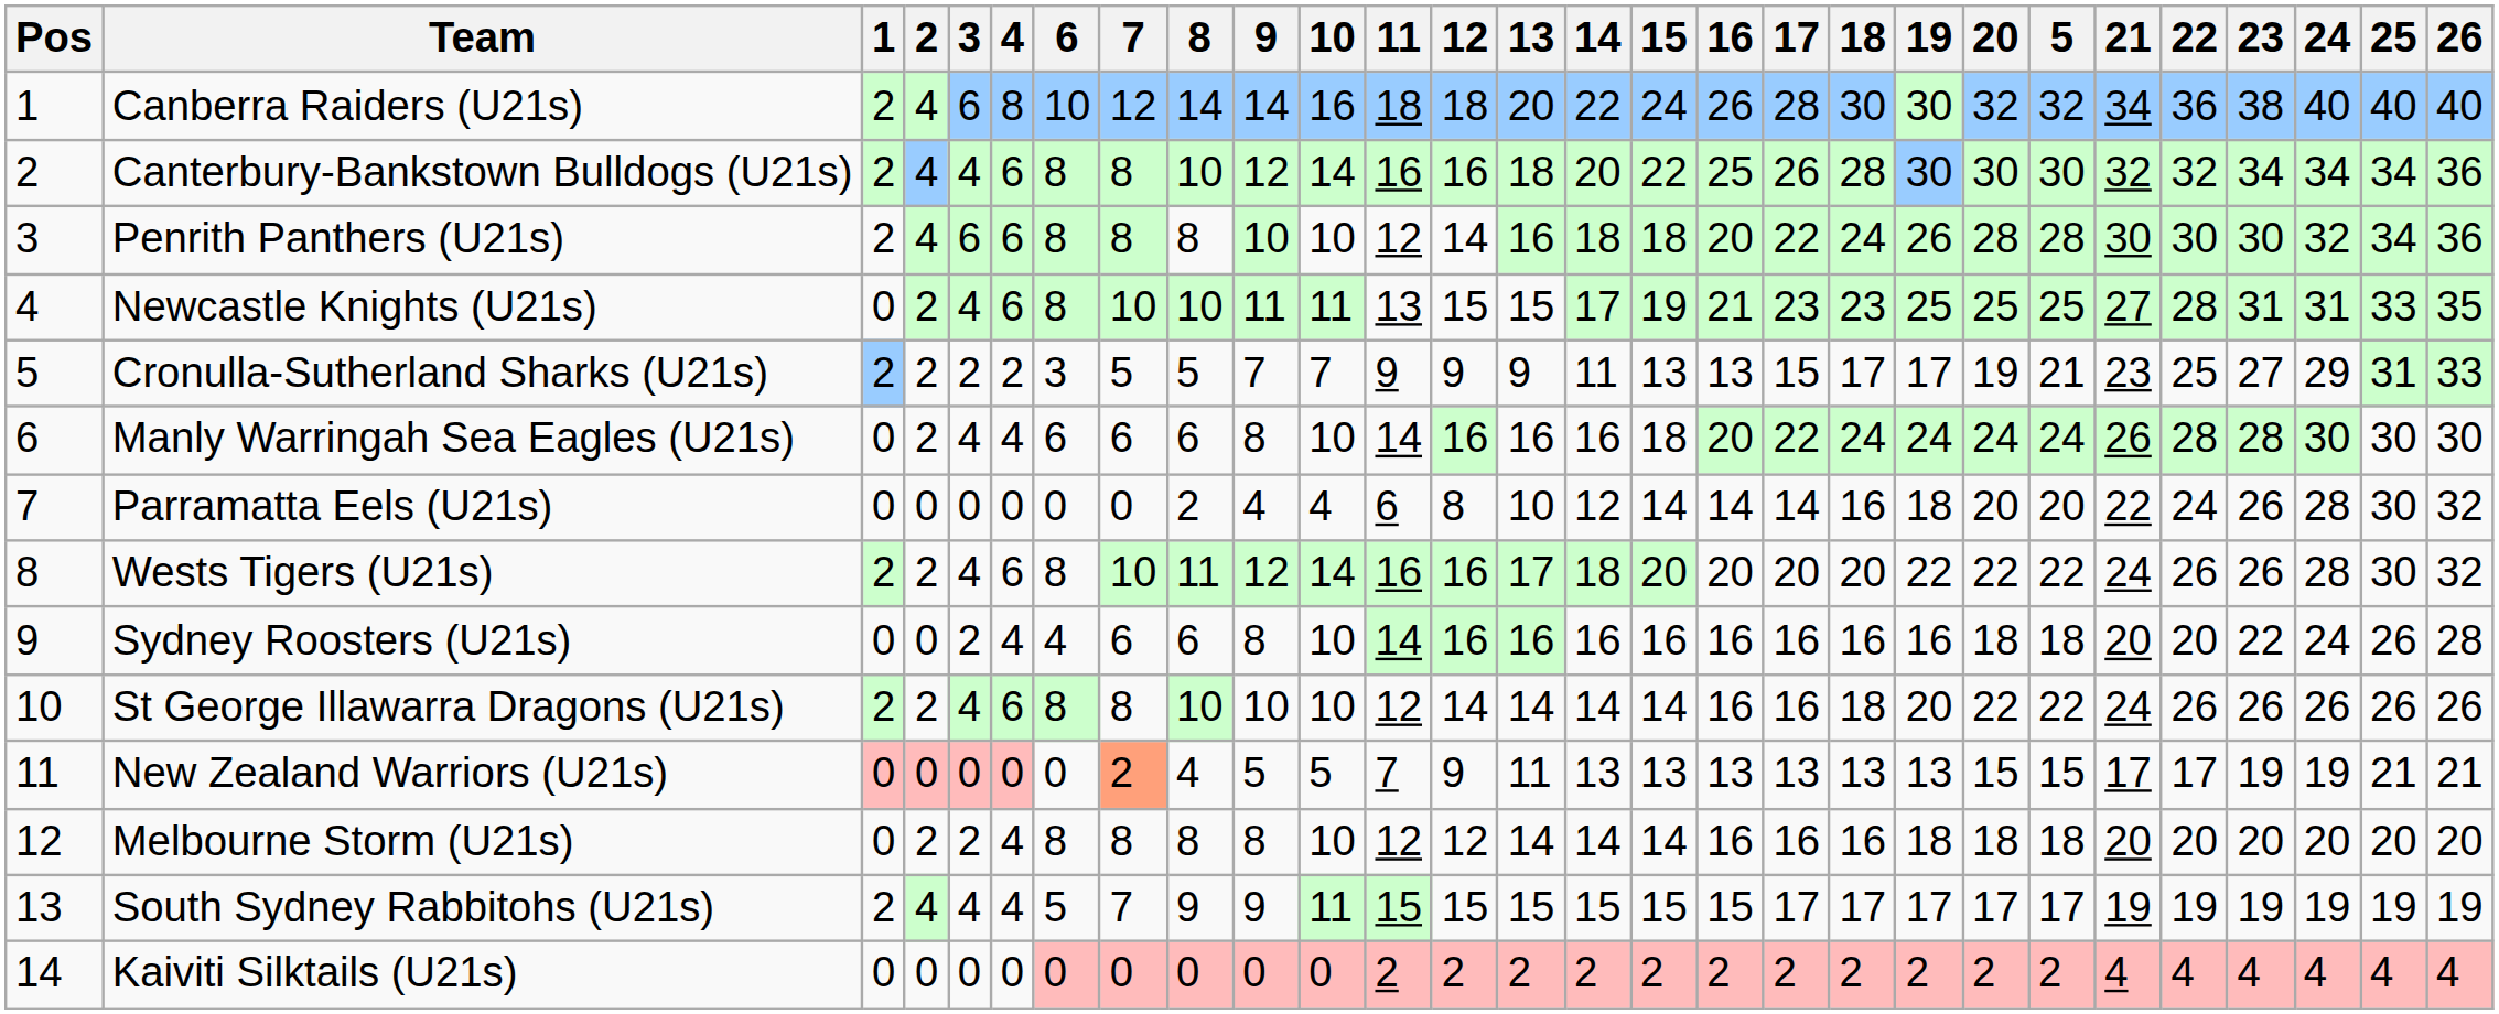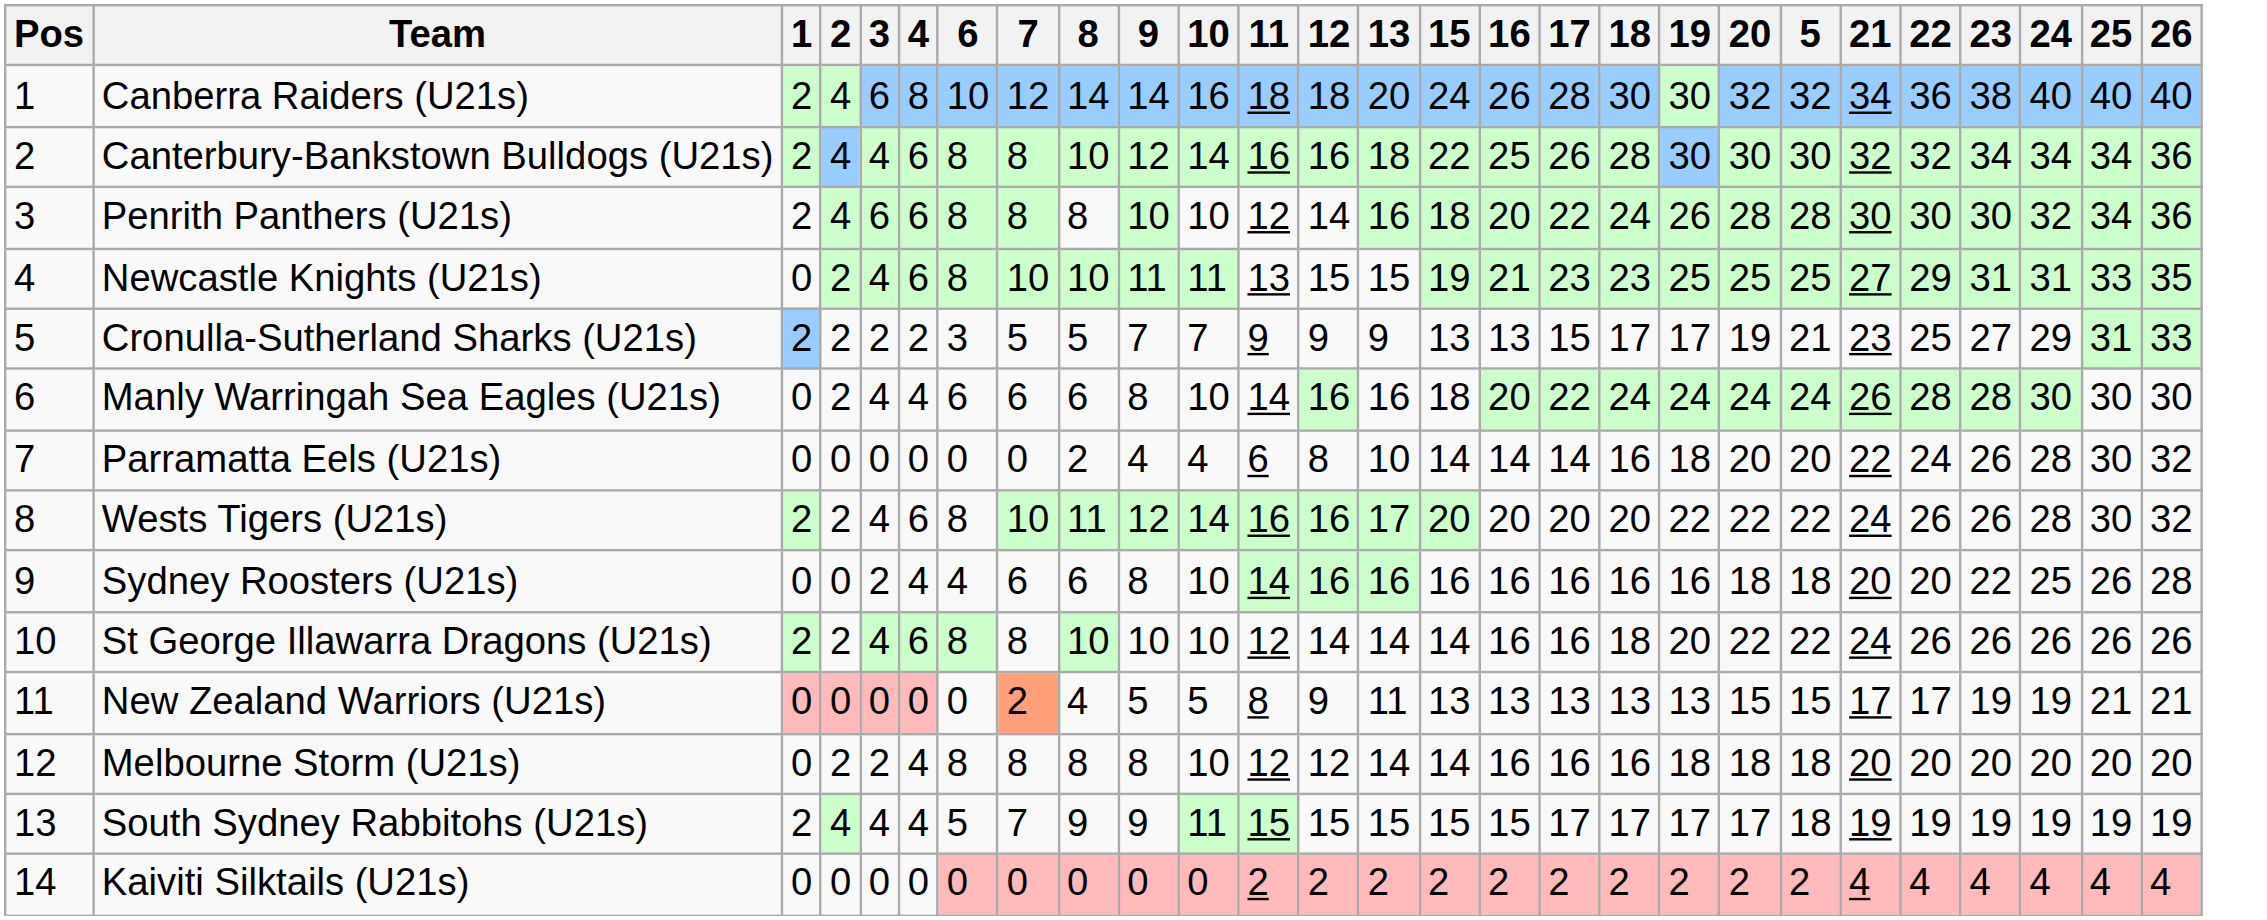- column: 14 | 22 | 20 | 18 | 17 | 11 | 16 | 12 | 18 | 16 | 14 | 13 | 14 | 15 | 2
Newcastle Knights (U21s) | 22: 28 -> 29
Sydney Roosters (U21s) | 24: 24 -> 25
New Zealand Warriors (U21s) | 11: 7 -> 8
South Sydney Rabbitohs (U21s) | 5: 17 -> 18
